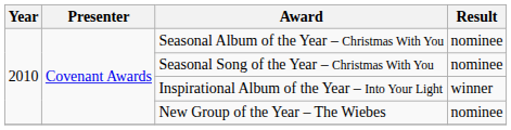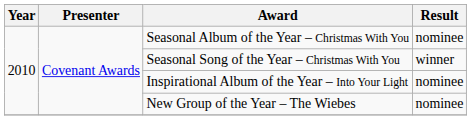Seasonal Song of the Year – Christmas With You | Result: nominee -> winner
Inspirational Album of the Year – Into Your Light | Result: winner -> nominee
